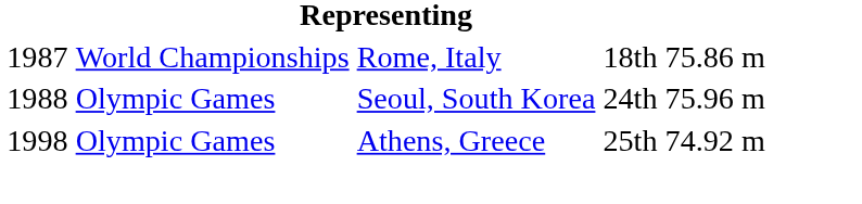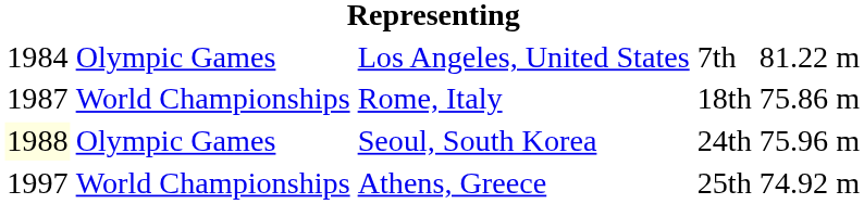+ row: 1984 | Olympic Games | Los Angeles, United States | 7th | 81.22 m
Seoul, South Korea | column 1: no background -> lightyellow background
Athens, Greece | column 1: 1998 -> 1997
Athens, Greece | column 2: Olympic Games -> World Championships
